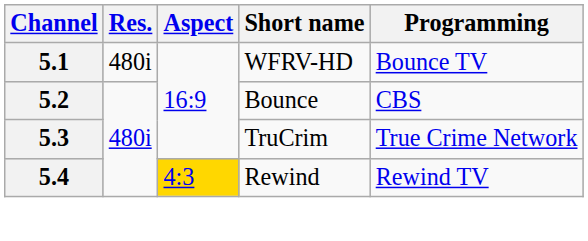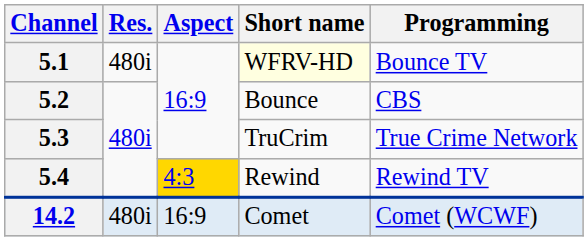5.1 | Short name: no background -> lightyellow background
+ row: 14.2 | 480i | 16:9 | Comet | Comet (WCWF)
